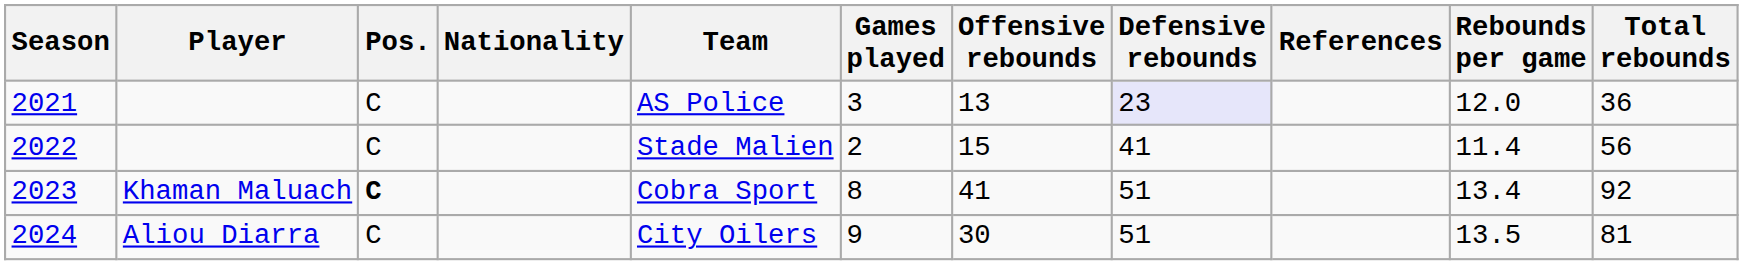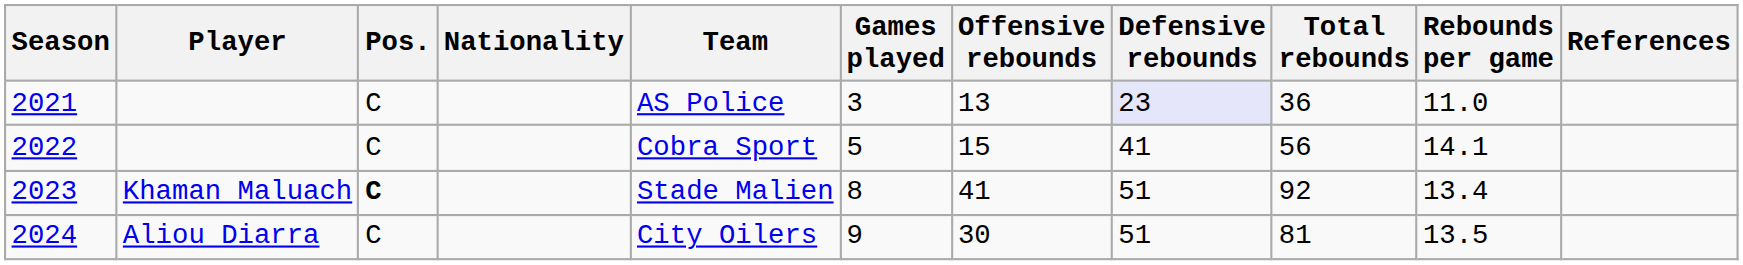columns swapped: Total rebounds <-> References
2021 | Rebounds per game: 12.0 -> 11.0
2022 | Team: Stade Malien -> Cobra Sport
2022 | Games played: 2 -> 5
2022 | Rebounds per game: 11.4 -> 14.1
2023 | Team: Cobra Sport -> Stade Malien
